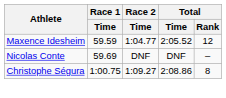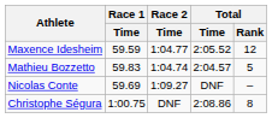+ row: Mathieu Bozzetto | 59.83 | 1:04.74 | 2:04.57 | 5
Nicolas Conte | Race 2 / Time: DNF -> 1:09.27
Christophe Ségura | Race 2 / Time: 1:09.27 -> DNF
